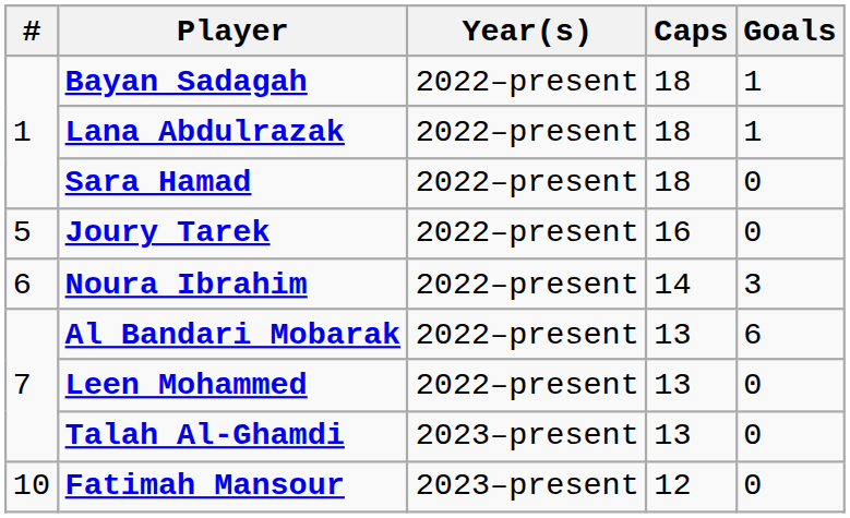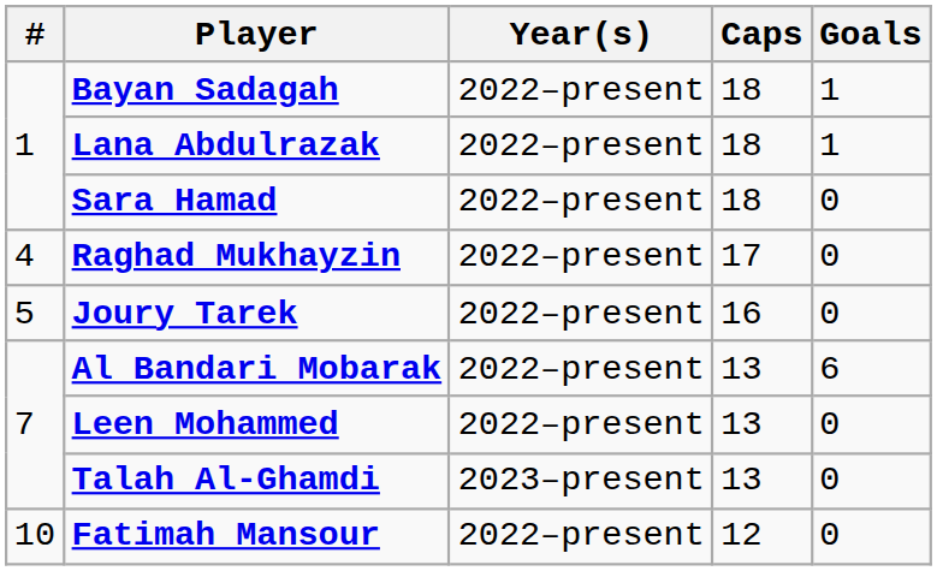+ row: 4 | Raghad Mukhayzin | 2022–present | 17 | 0
- row: 6 | Noura Ibrahim | 2022–present | 14 | 3
Fatimah Mansour | Year(s): 2023–present -> 2022–present
